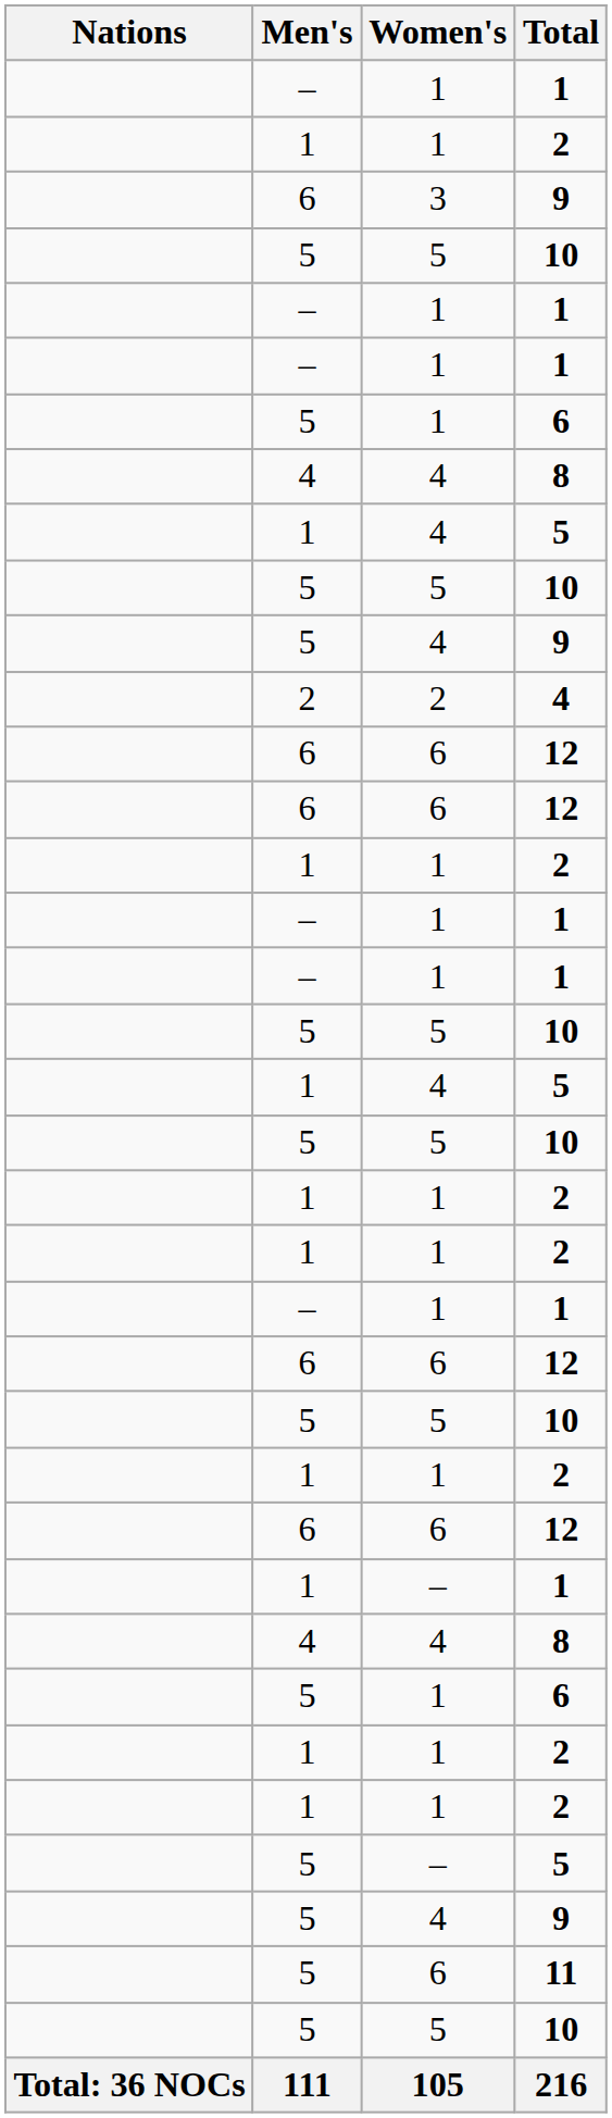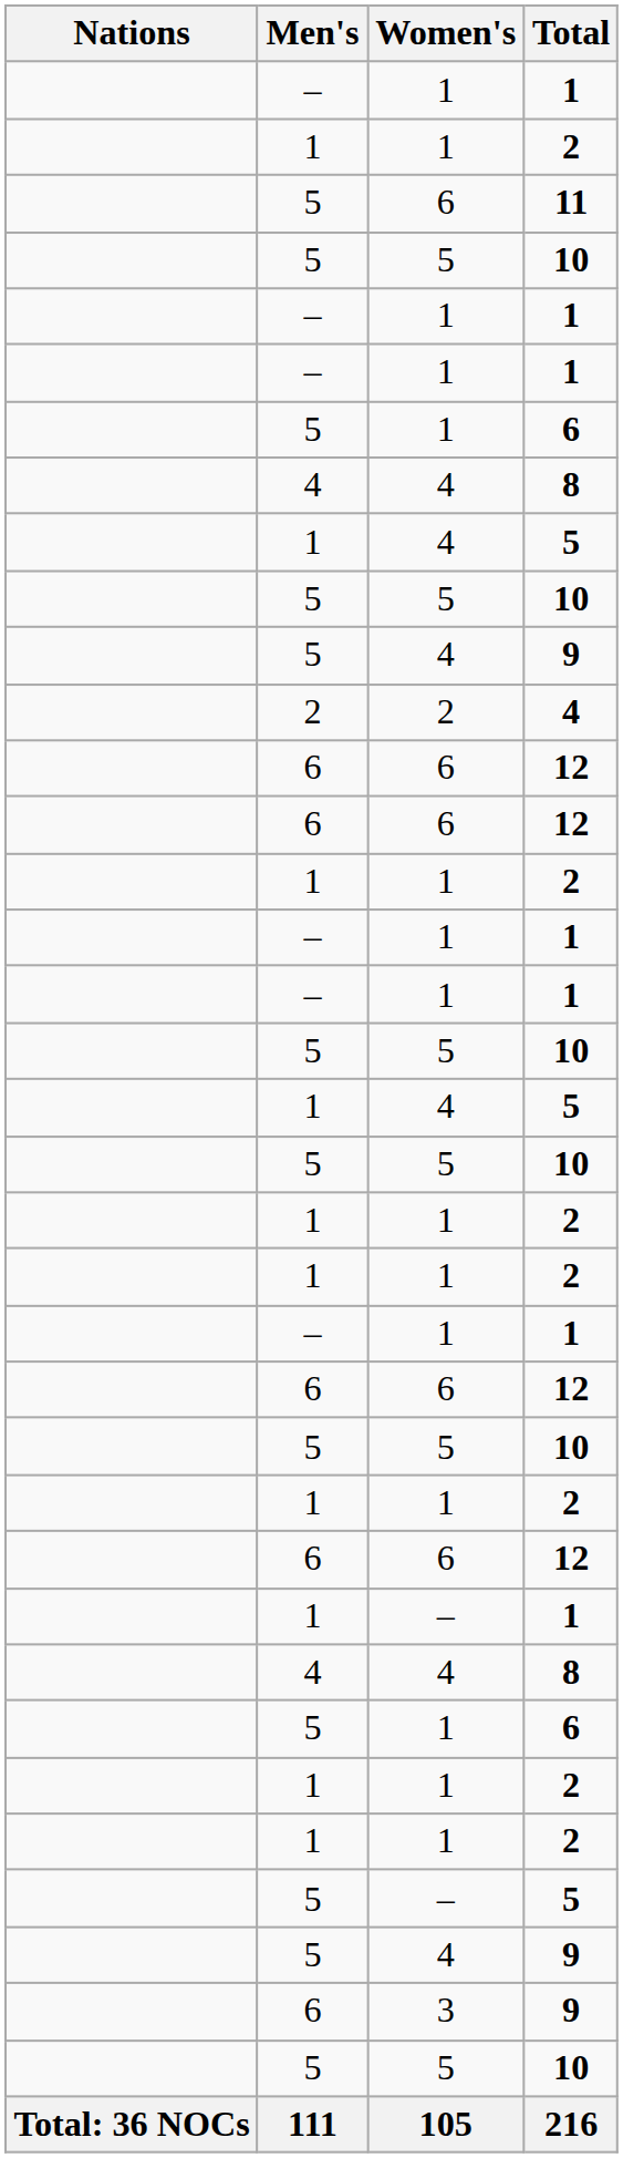rows swapped: 3 / 9 <-> 11
